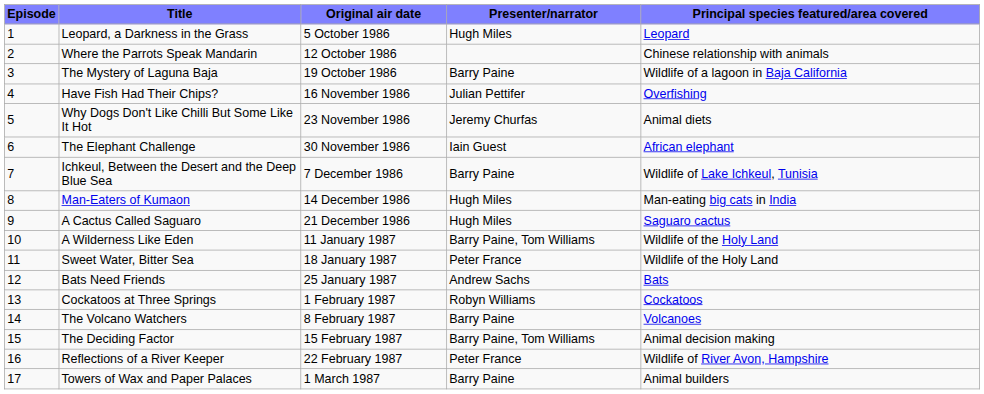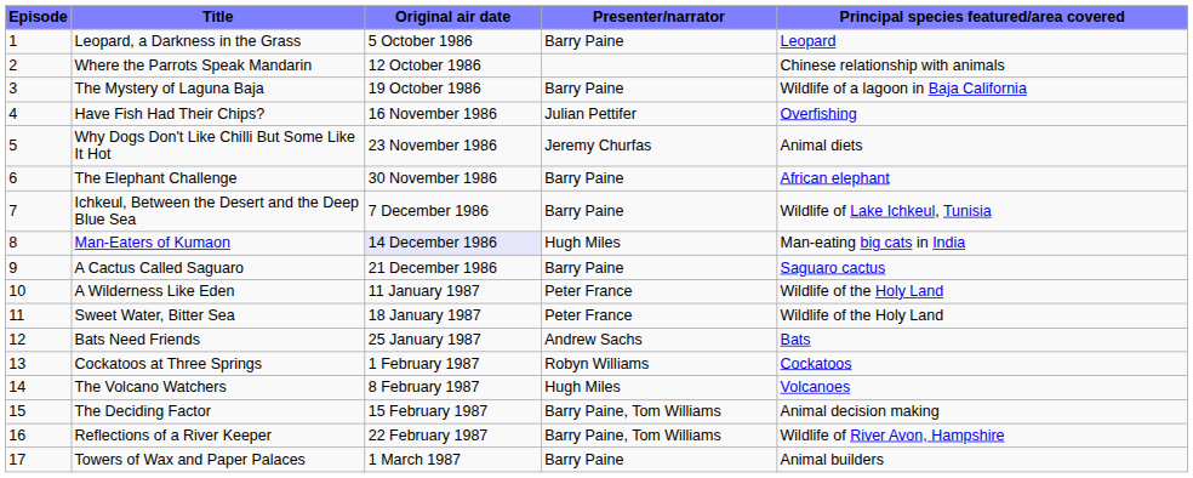Leopard, a Darkness in the Grass | Presenter/narrator: Hugh Miles -> Barry Paine
The Elephant Challenge | Presenter/narrator: Iain Guest -> Barry Paine
Man-Eaters of Kumaon | Original air date: no background -> lavender background
A Cactus Called Saguaro | Presenter/narrator: Hugh Miles -> Barry Paine
A Wilderness Like Eden | Presenter/narrator: Barry Paine, Tom Williams -> Peter France
The Volcano Watchers | Presenter/narrator: Barry Paine -> Hugh Miles
Reflections of a River Keeper | Presenter/narrator: Peter France -> Barry Paine, Tom Williams
